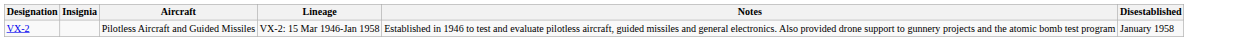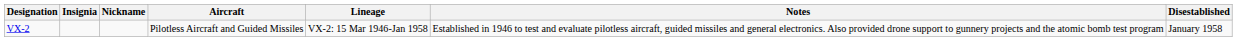+ column: Nickname
